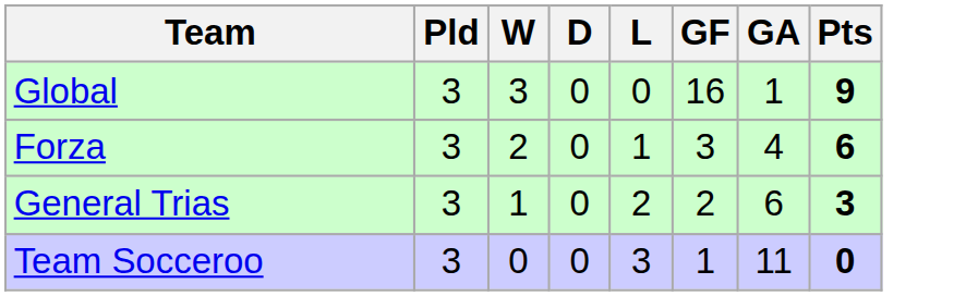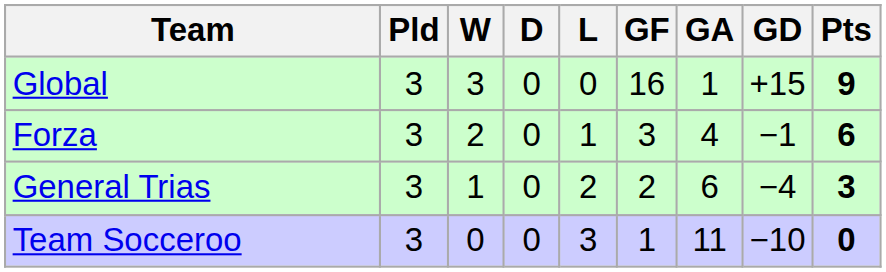+ column: GD | +15 | −1 | −4 | −10
